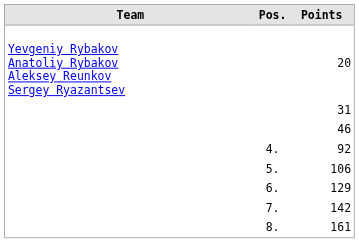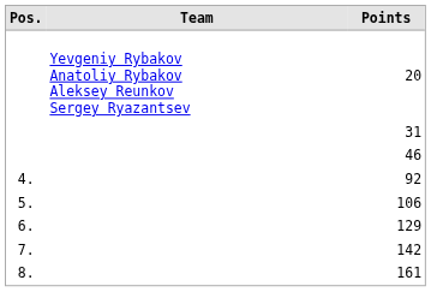columns swapped: Pos. <-> Team
